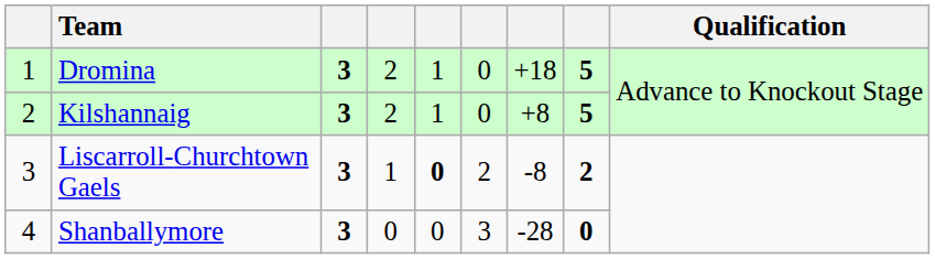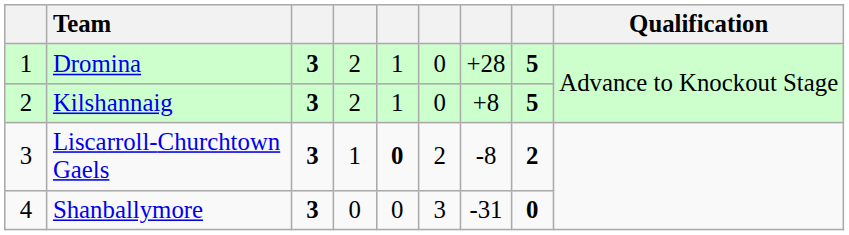Dromina | column 7: +18 -> +28
Shanballymore | column 7: -28 -> -31
